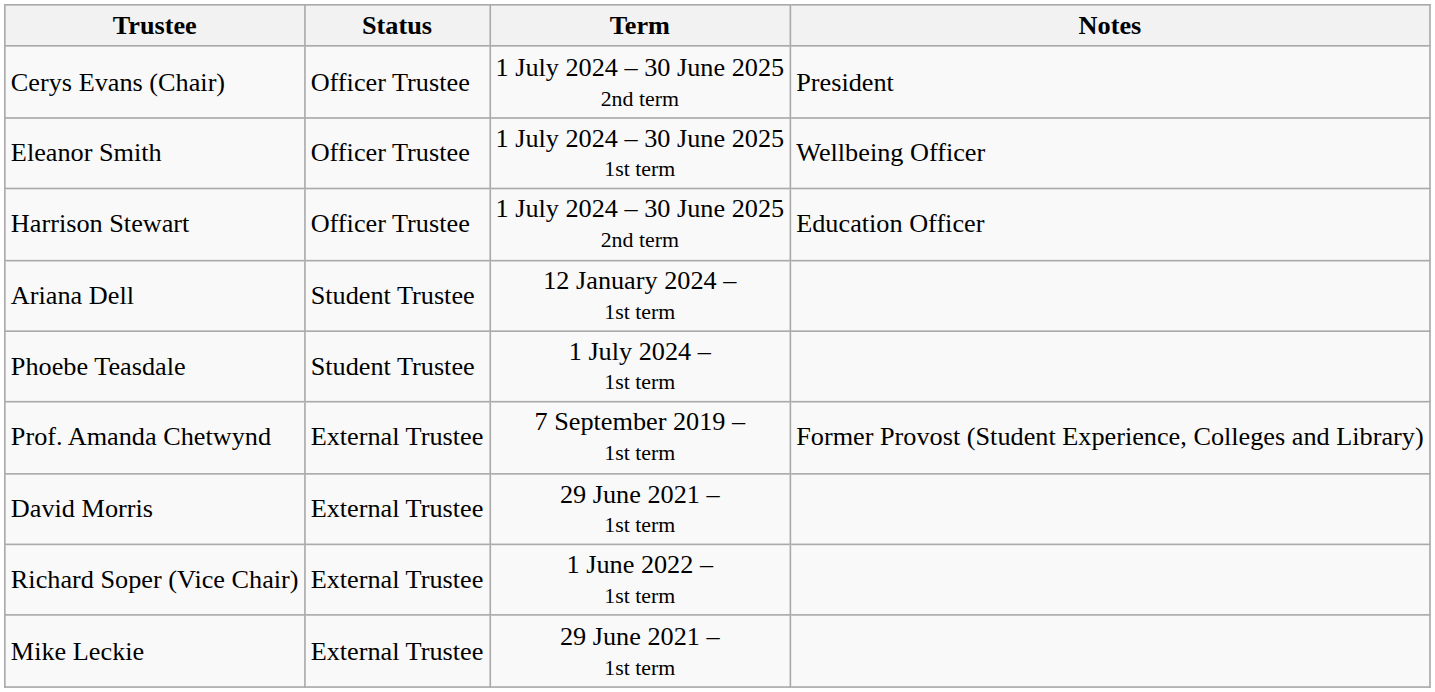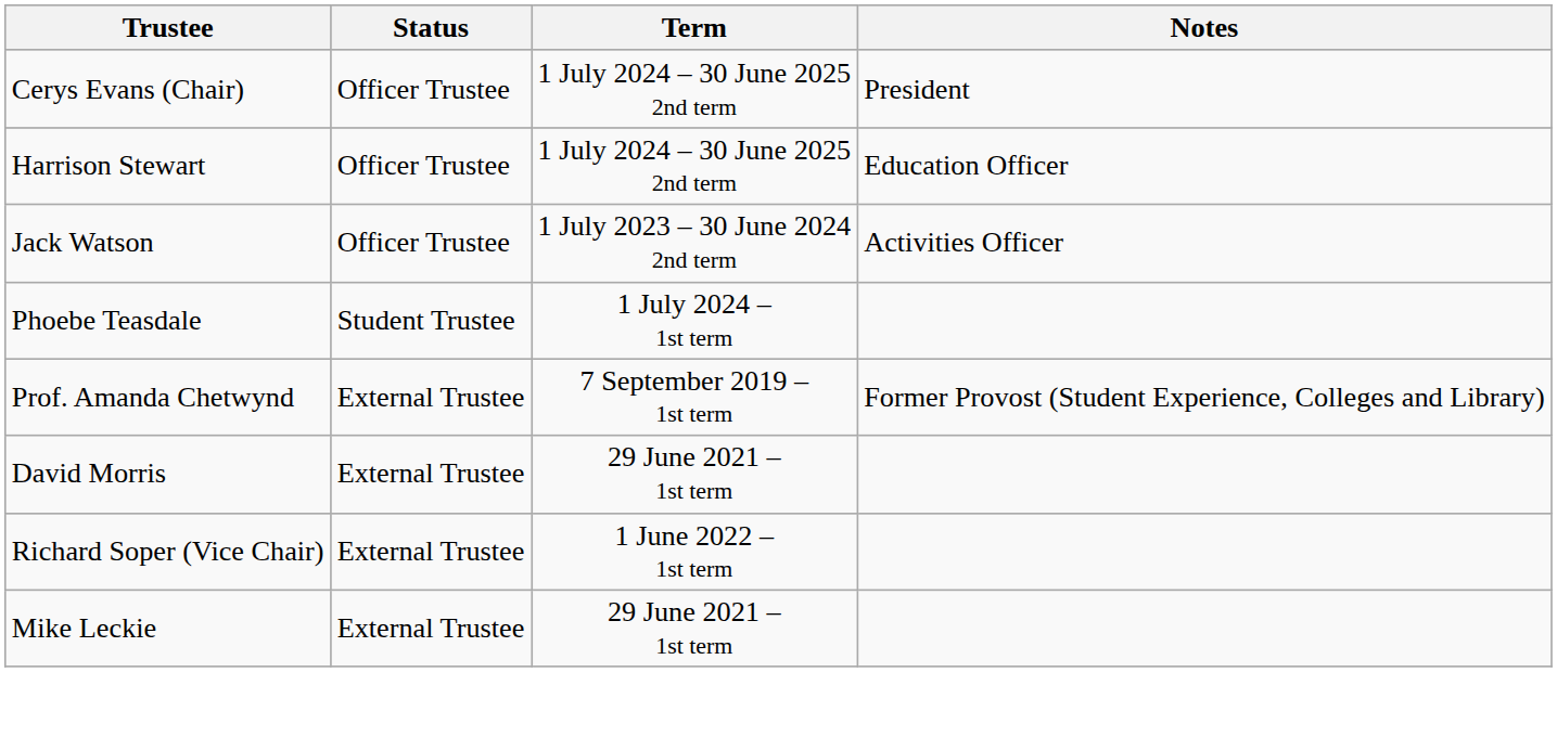- row: Eleanor Smith | Officer Trustee | 1 July 2024 – 30 June 2025 1st term | Wellbeing Officer
+ row: Jack Watson | Officer Trustee | 1 July 2023 – 30 June 2024 2nd term | Activities Officer
- row: Ariana Dell | Student Trustee | 12 January 2024 – 1st term
